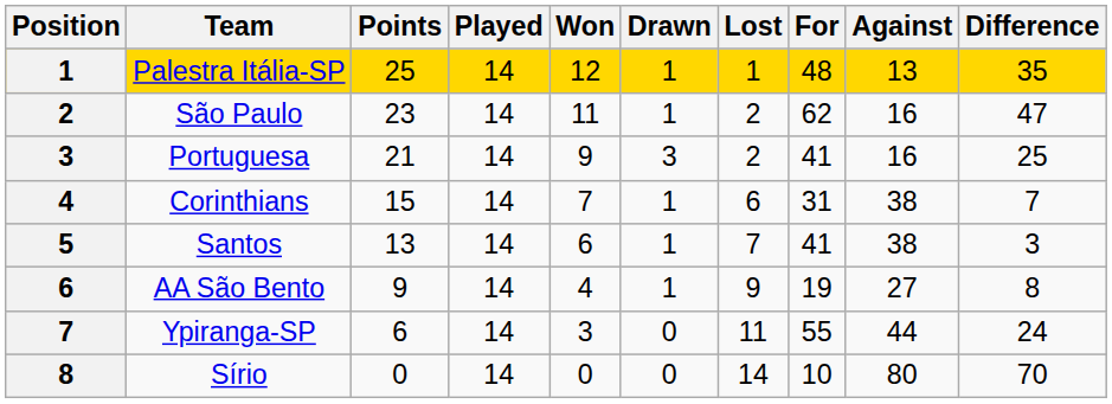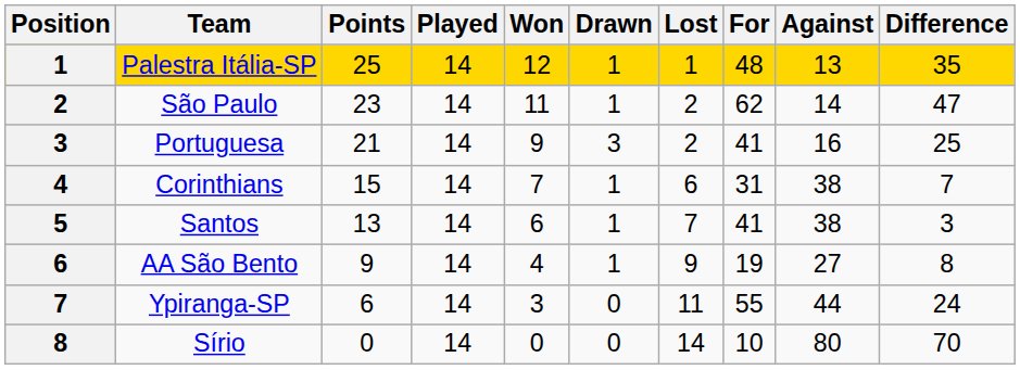São Paulo | Against: 16 -> 14
